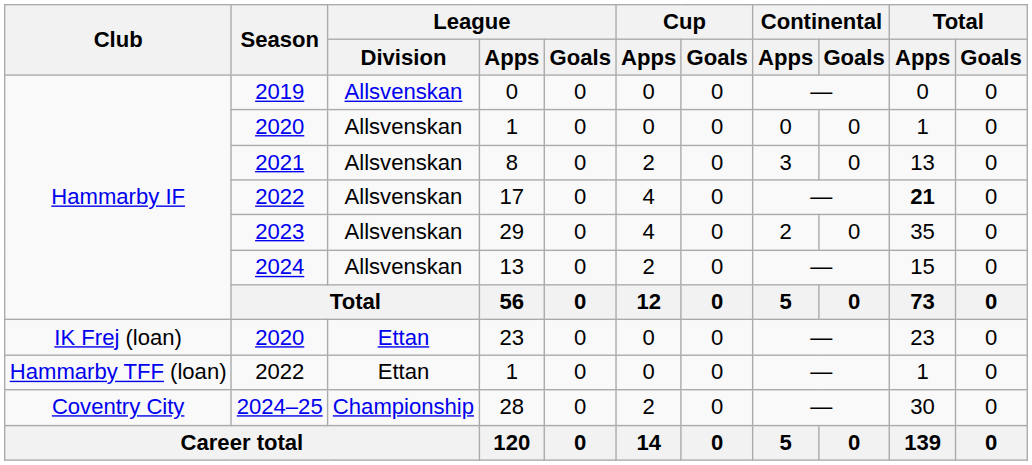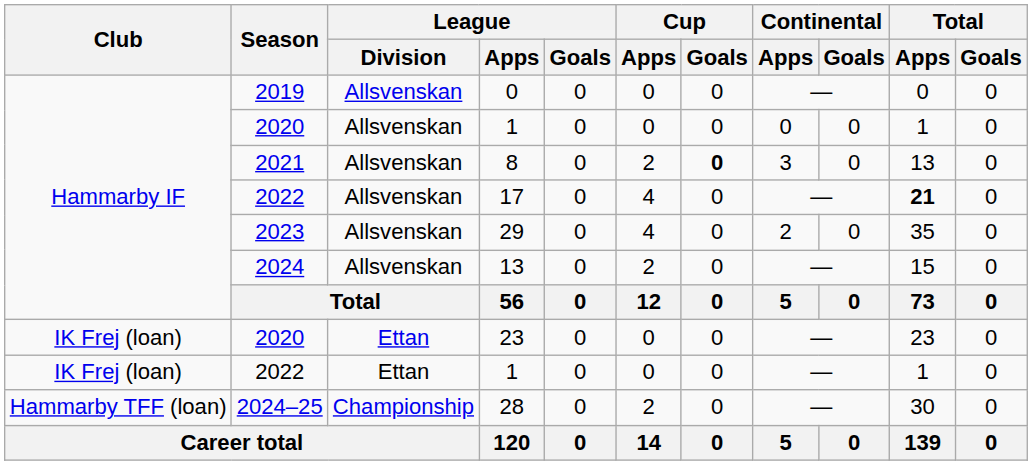8 | Cup / Goals: normal -> bold
2022 / 1 | Club: Hammarby TFF (loan) -> IK Frej (loan)
28 | Club: Coventry City -> Hammarby TFF (loan)
